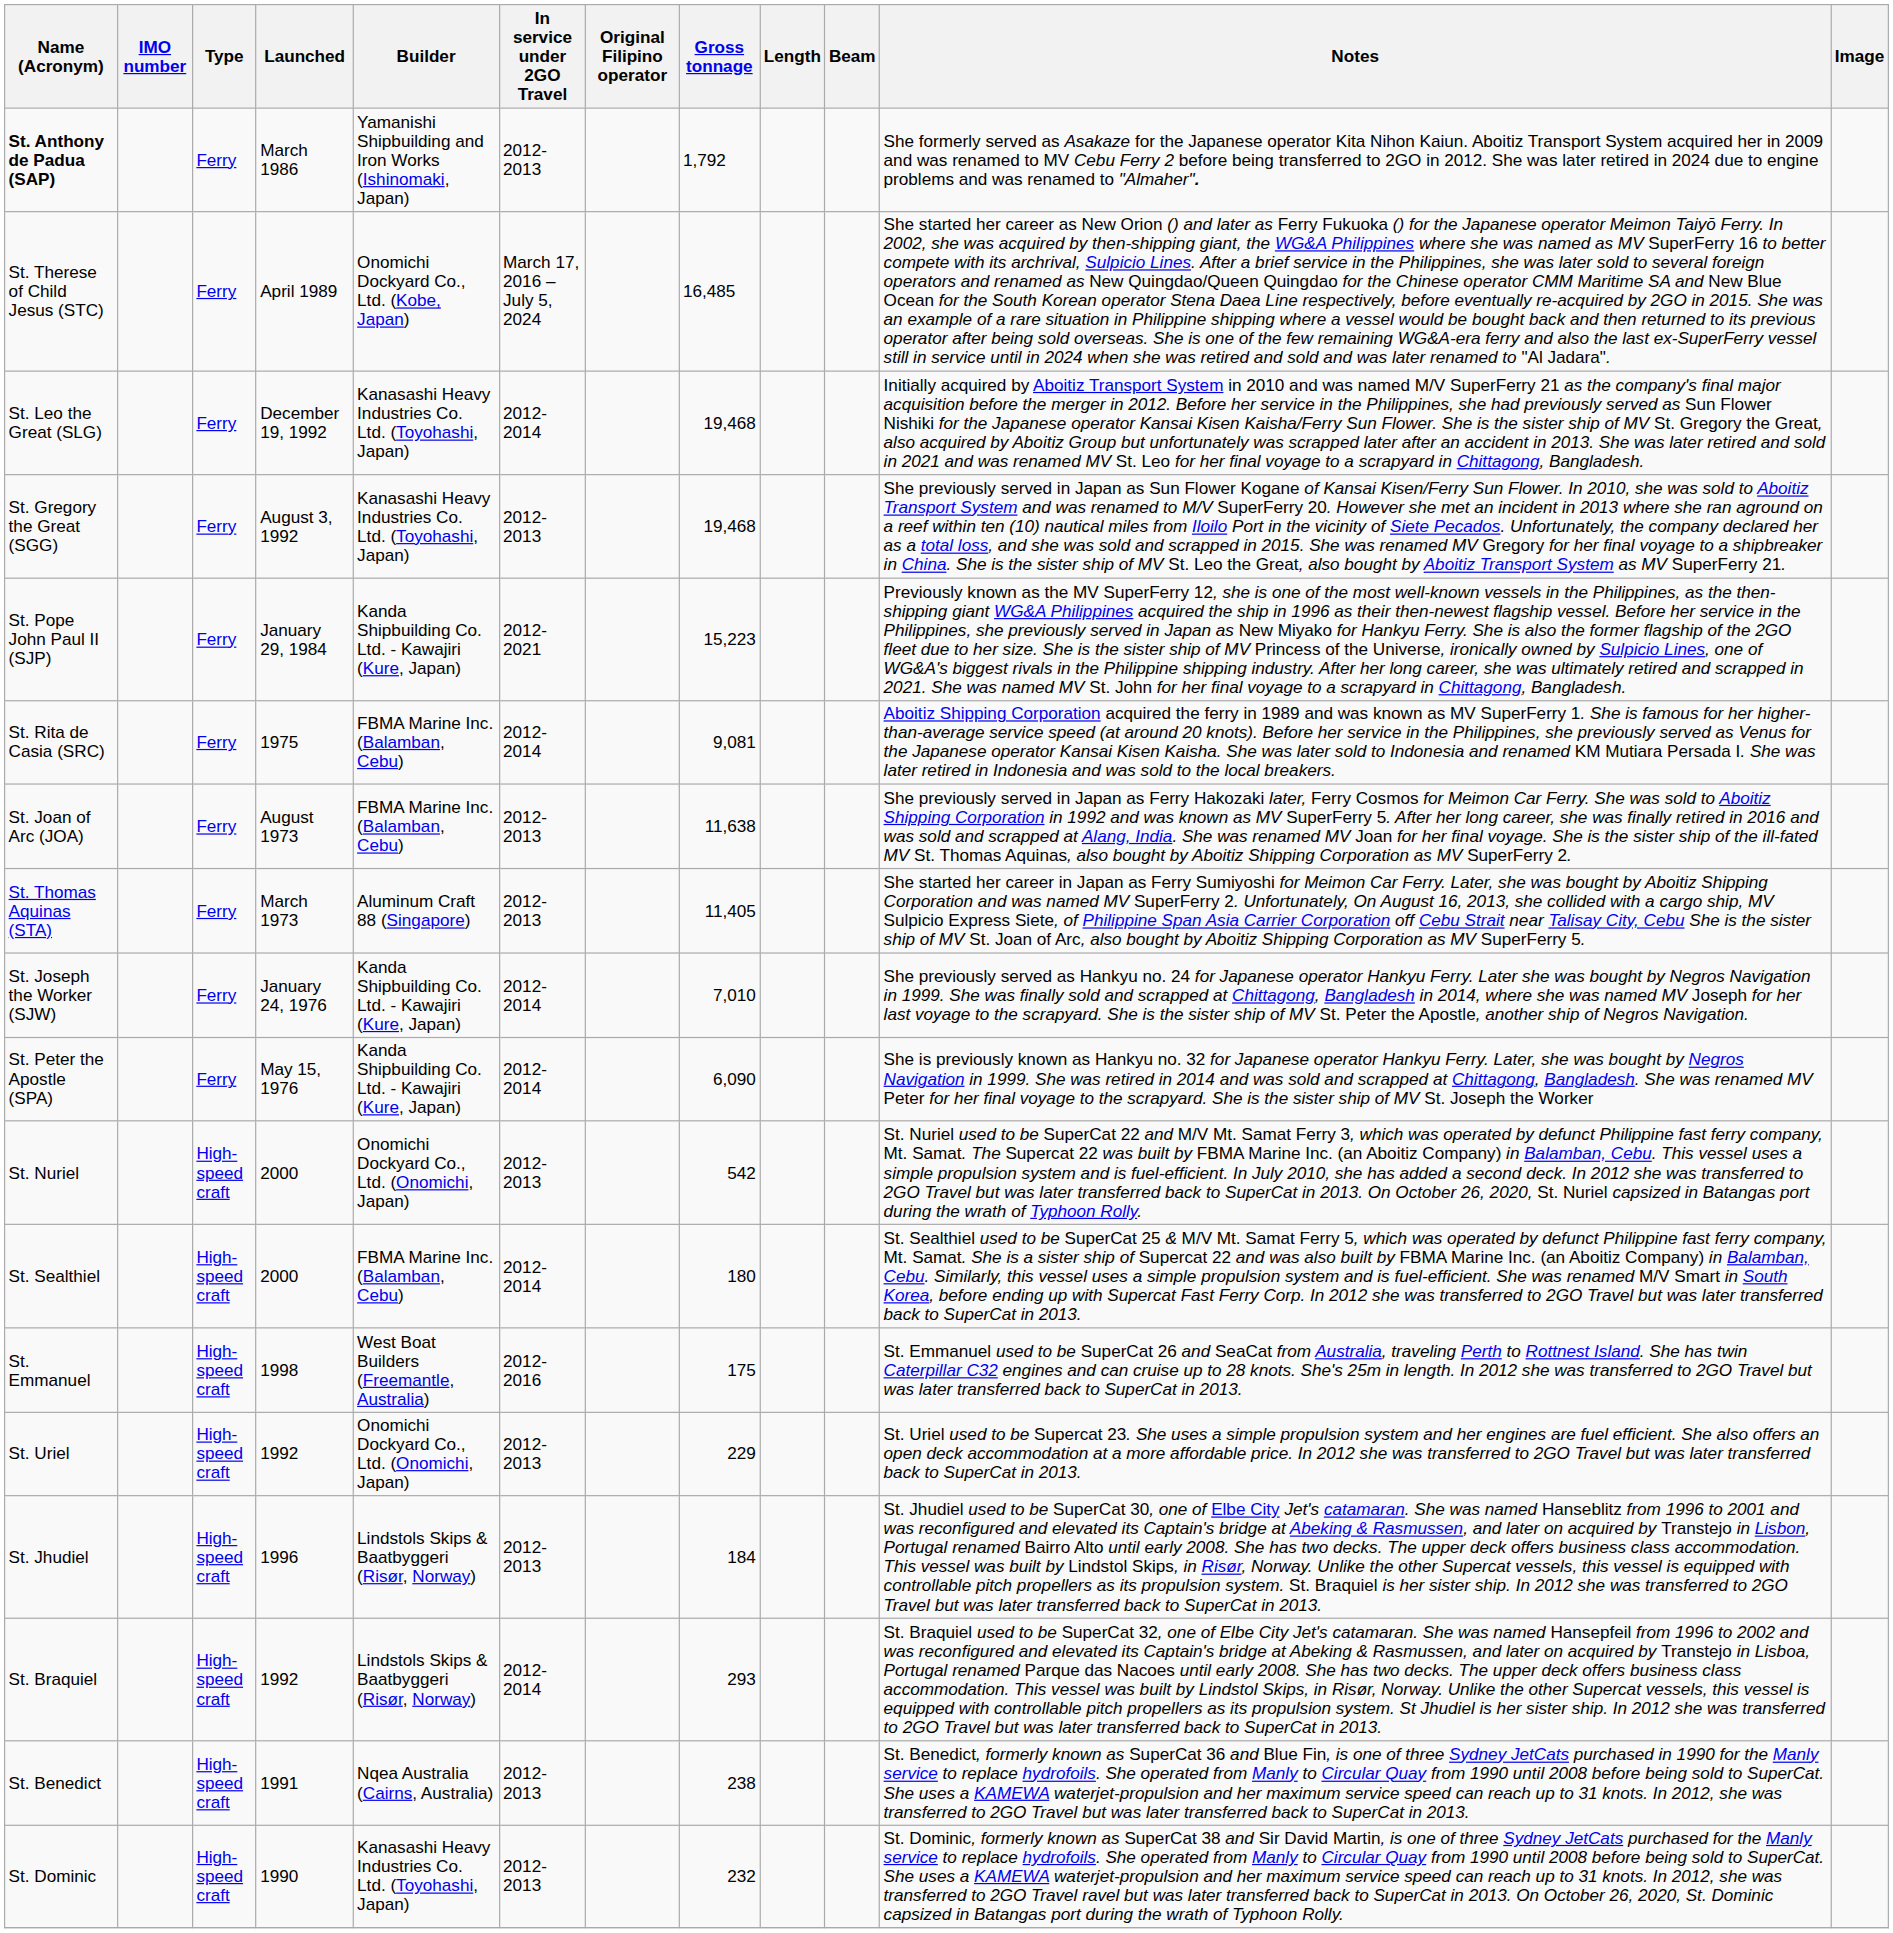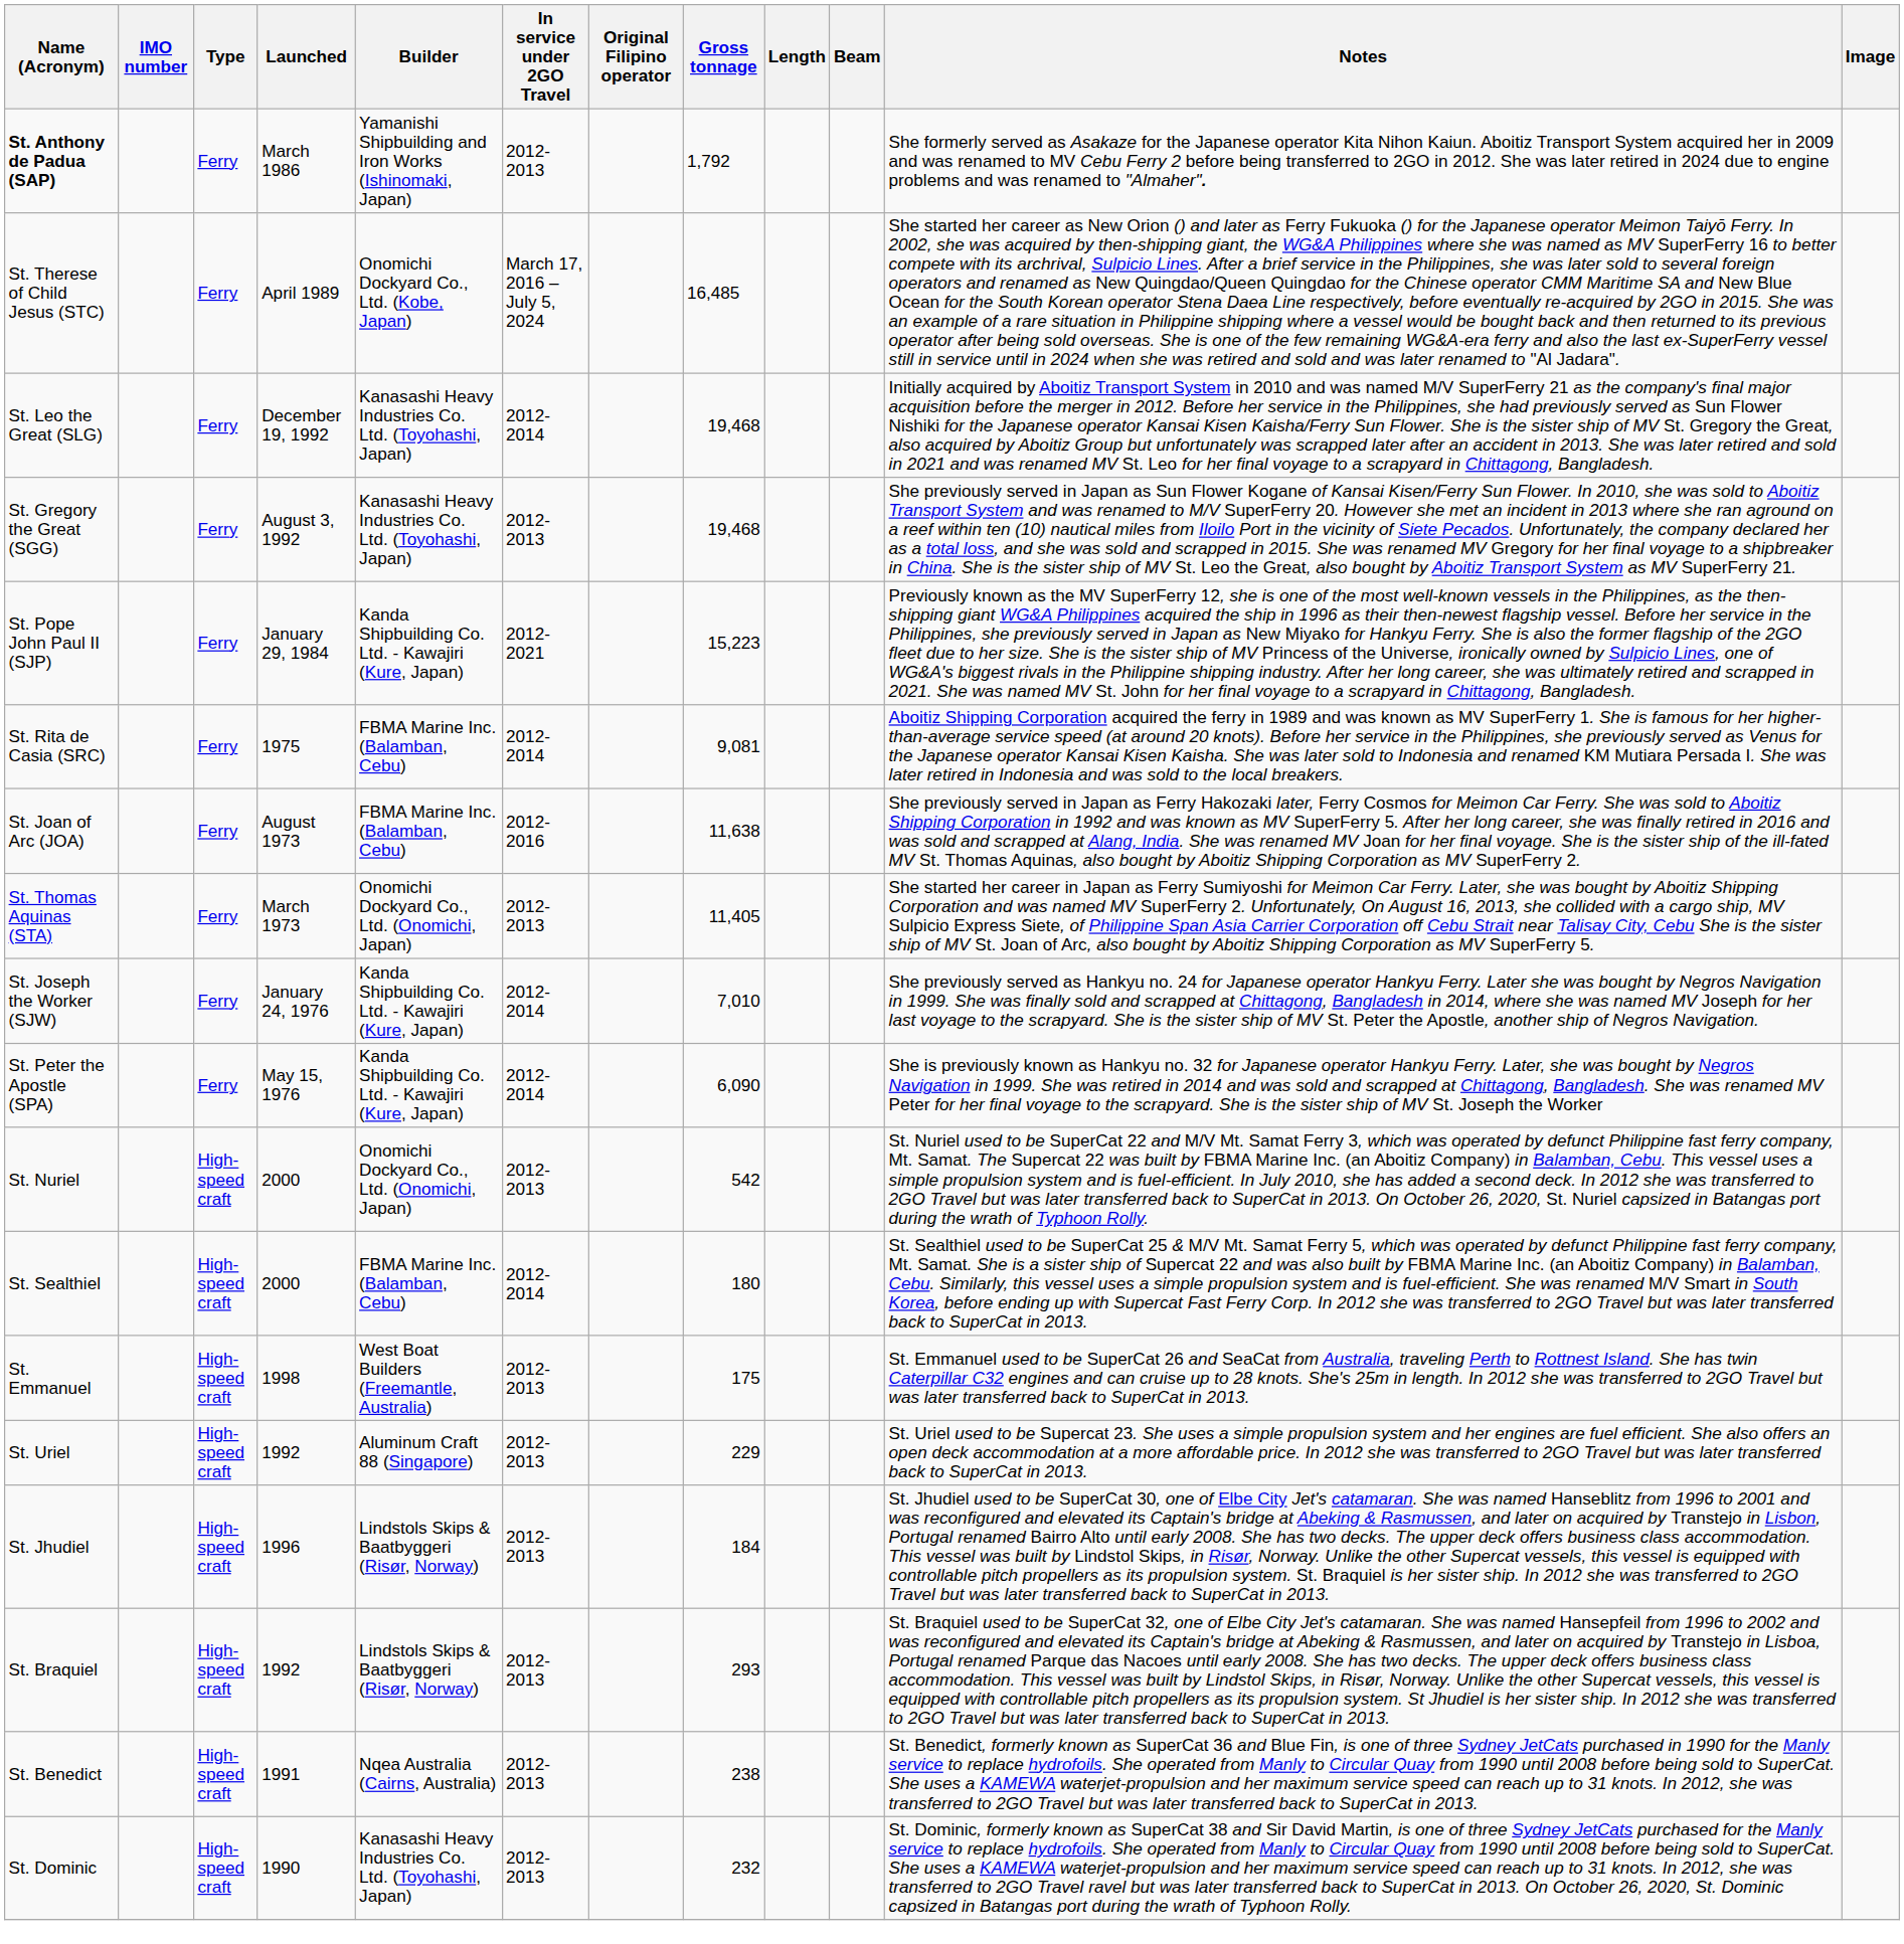St. Joan of Arc (JOA) | In service under 2GO Travel: 2012-2013 -> 2012-2016
St. Thomas Aquinas (STA) | Builder: Aluminum Craft 88 (Singapore) -> Onomichi Dockyard Co., Ltd. (Onomichi, Japan)
St. Emmanuel | In service under 2GO Travel: 2012-2016 -> 2012-2013
St. Uriel | Builder: Onomichi Dockyard Co., Ltd. (Onomichi, Japan) -> Aluminum Craft 88 (Singapore)
St. Braquiel | In service under 2GO Travel: 2012-2014 -> 2012-2013
